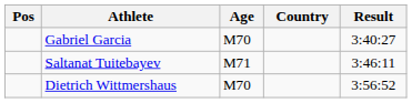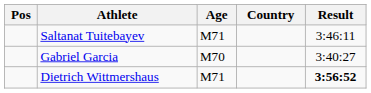rows swapped: Gabriel Garcia <-> Saltanat Tuitebayev
Dietrich Wittmershaus | Age: M70 -> M71
Dietrich Wittmershaus | Result: normal -> bold
